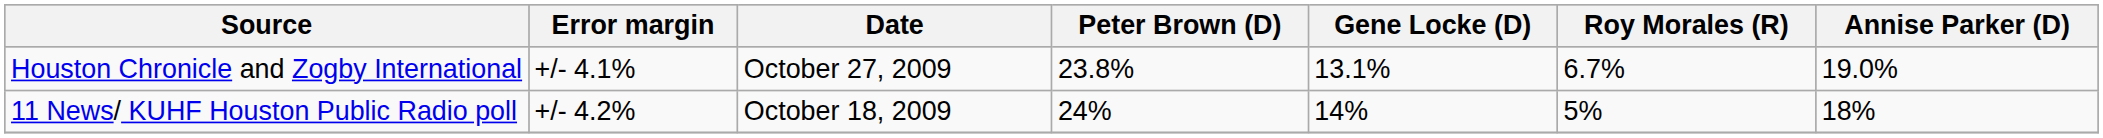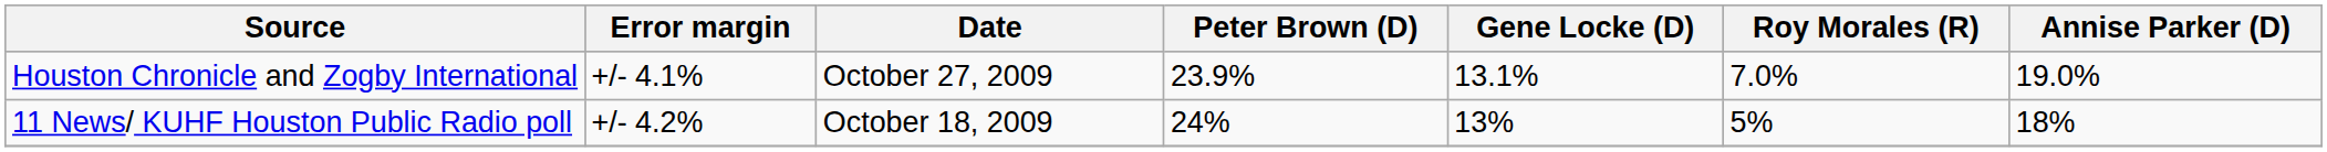Houston Chronicle and Zogby International | Peter Brown (D): 23.8% -> 23.9%
Houston Chronicle and Zogby International | Roy Morales (R): 6.7% -> 7.0%
11 News/ KUHF Houston Public Radio poll | Gene Locke (D): 14% -> 13%
